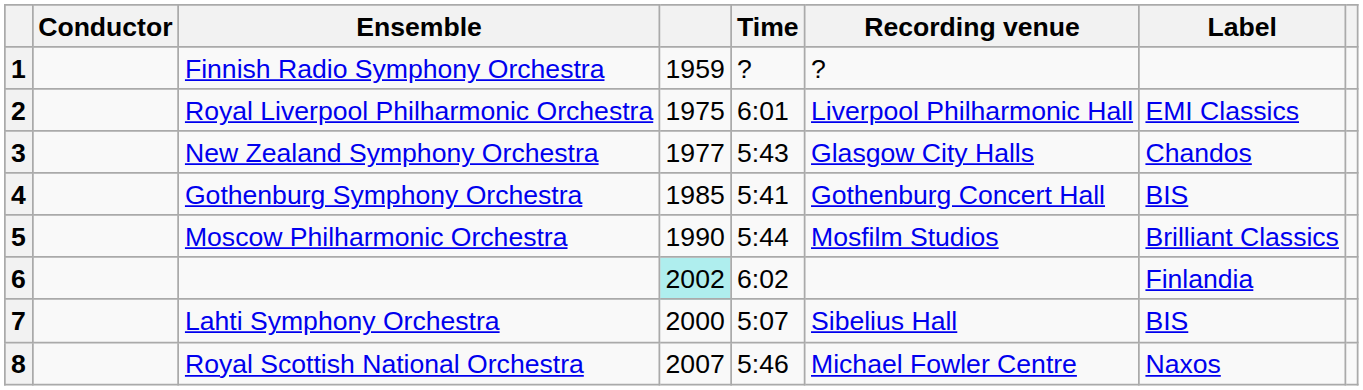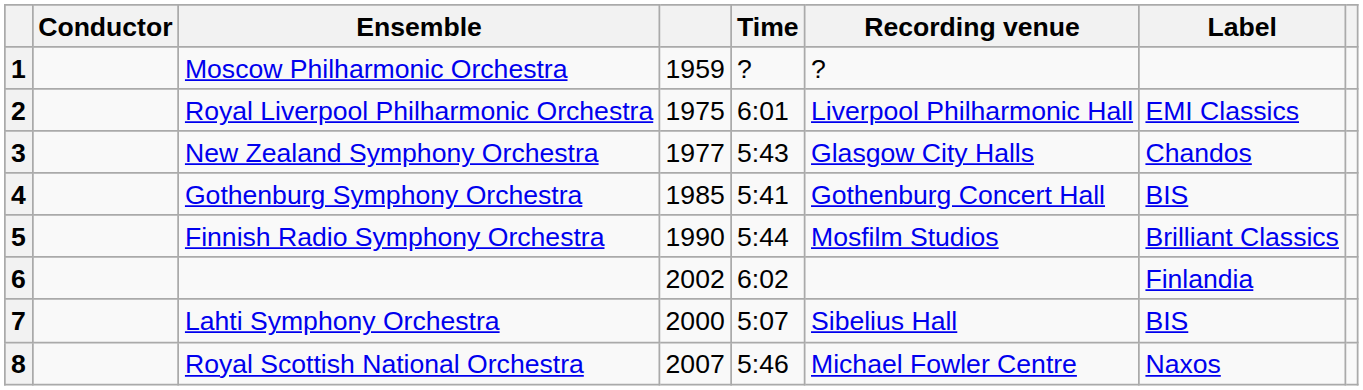1 | Ensemble: Finnish Radio Symphony Orchestra -> Moscow Philharmonic Orchestra
5 | Ensemble: Moscow Philharmonic Orchestra -> Finnish Radio Symphony Orchestra
6 | column 4: paleturquoise background -> no background
